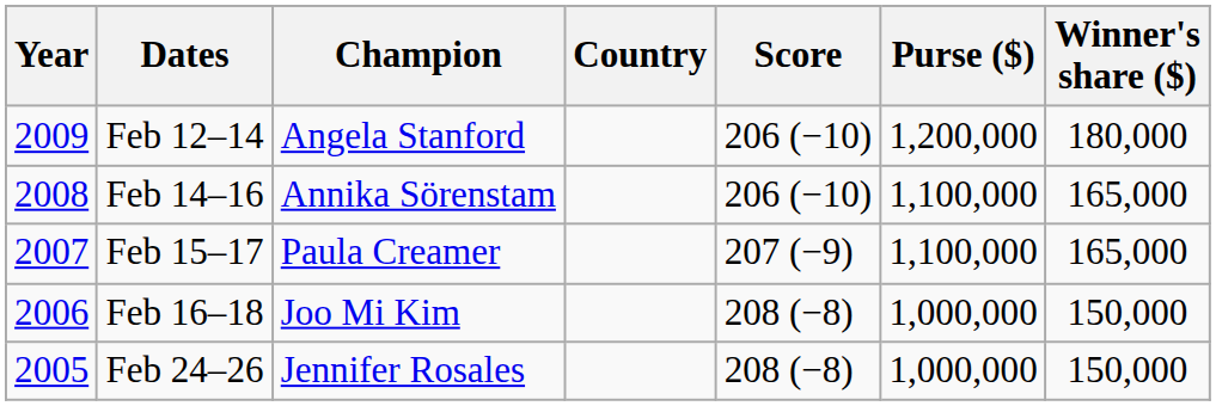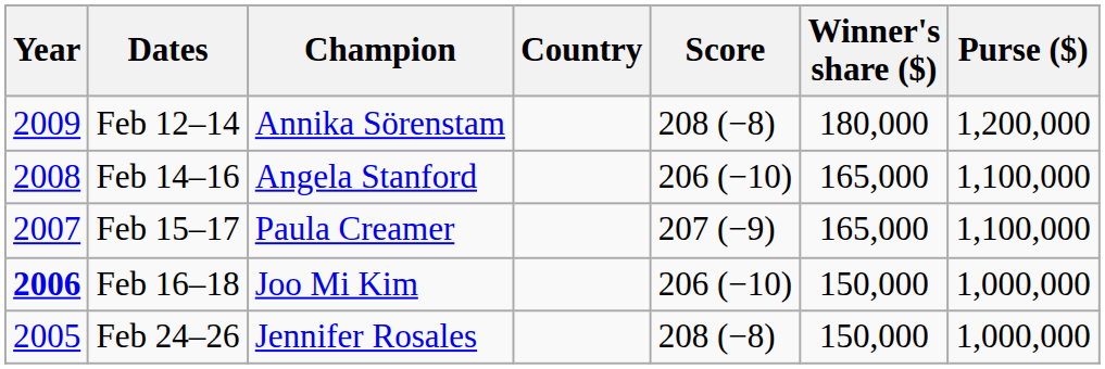columns swapped: Purse ($) <-> Winner's share ($)
Feb 12–14 | Champion: Angela Stanford -> Annika Sörenstam
Feb 12–14 | Score: 206 (−10) -> 208 (−8)
Feb 14–16 | Champion: Annika Sörenstam -> Angela Stanford
Feb 16–18 | Year: normal -> bold
Feb 16–18 | Score: 208 (−8) -> 206 (−10)
